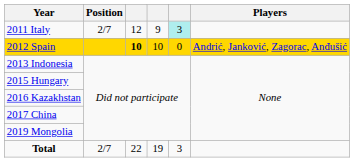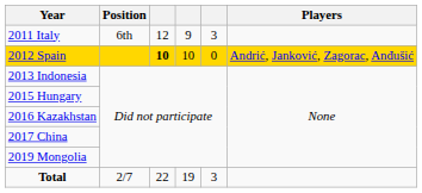2011 Italy | Position: 2/7 -> 6th
2011 Italy | column 5: paleturquoise background -> no background
